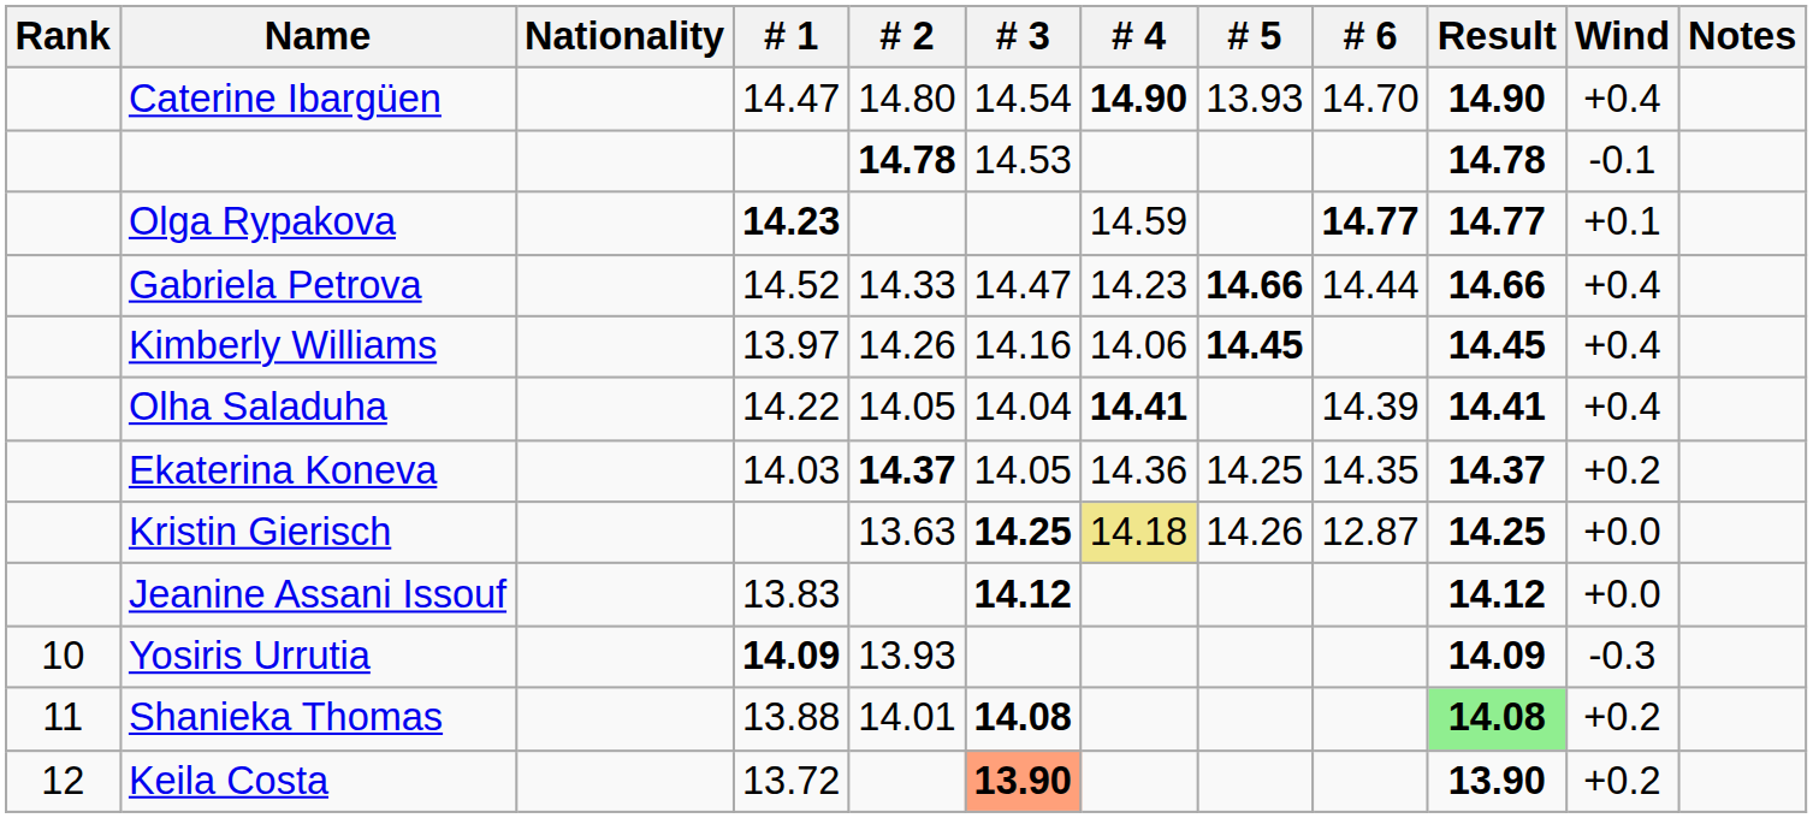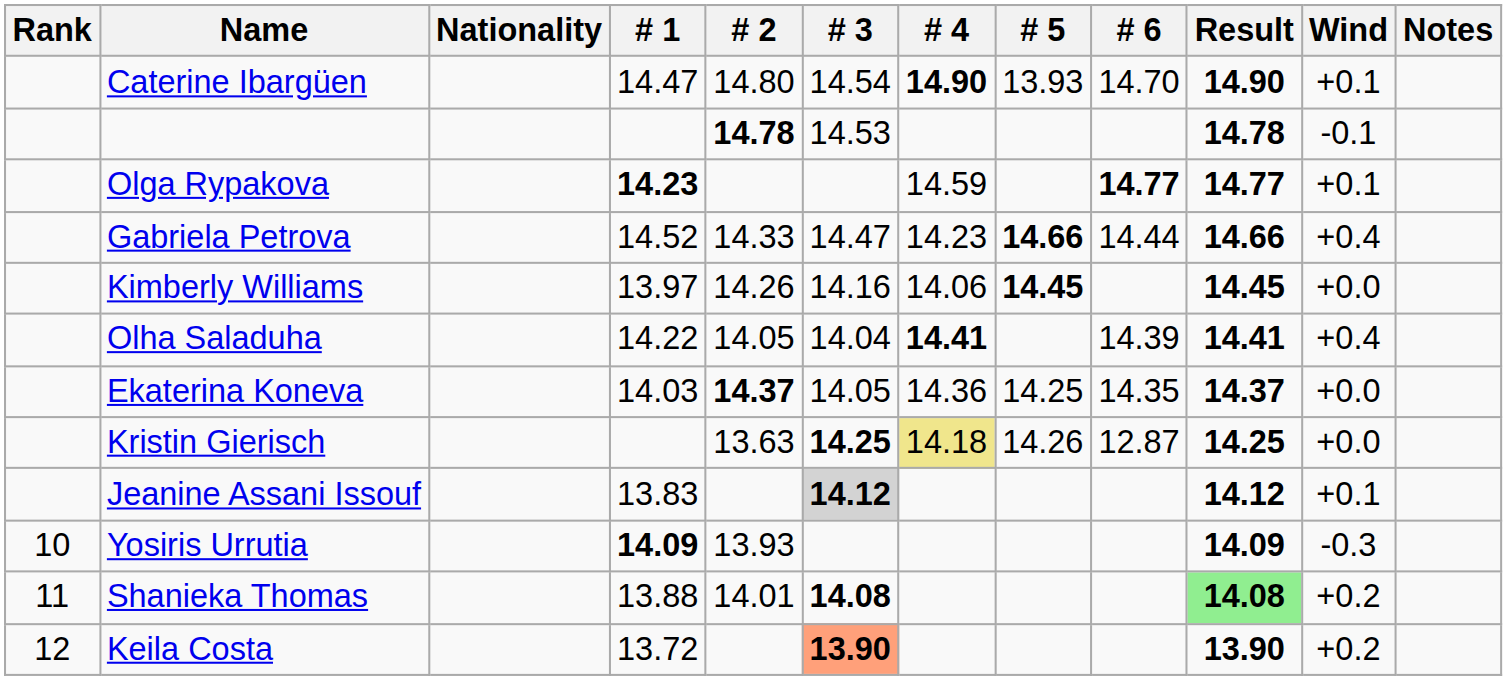Caterine Ibargüen | Wind: +0.4 -> +0.1
Kimberly Williams | Wind: +0.4 -> +0.0
Ekaterina Koneva | Wind: +0.2 -> +0.0
Jeanine Assani Issouf | # 3: no background -> lightgrey background
Jeanine Assani Issouf | Wind: +0.0 -> +0.1
